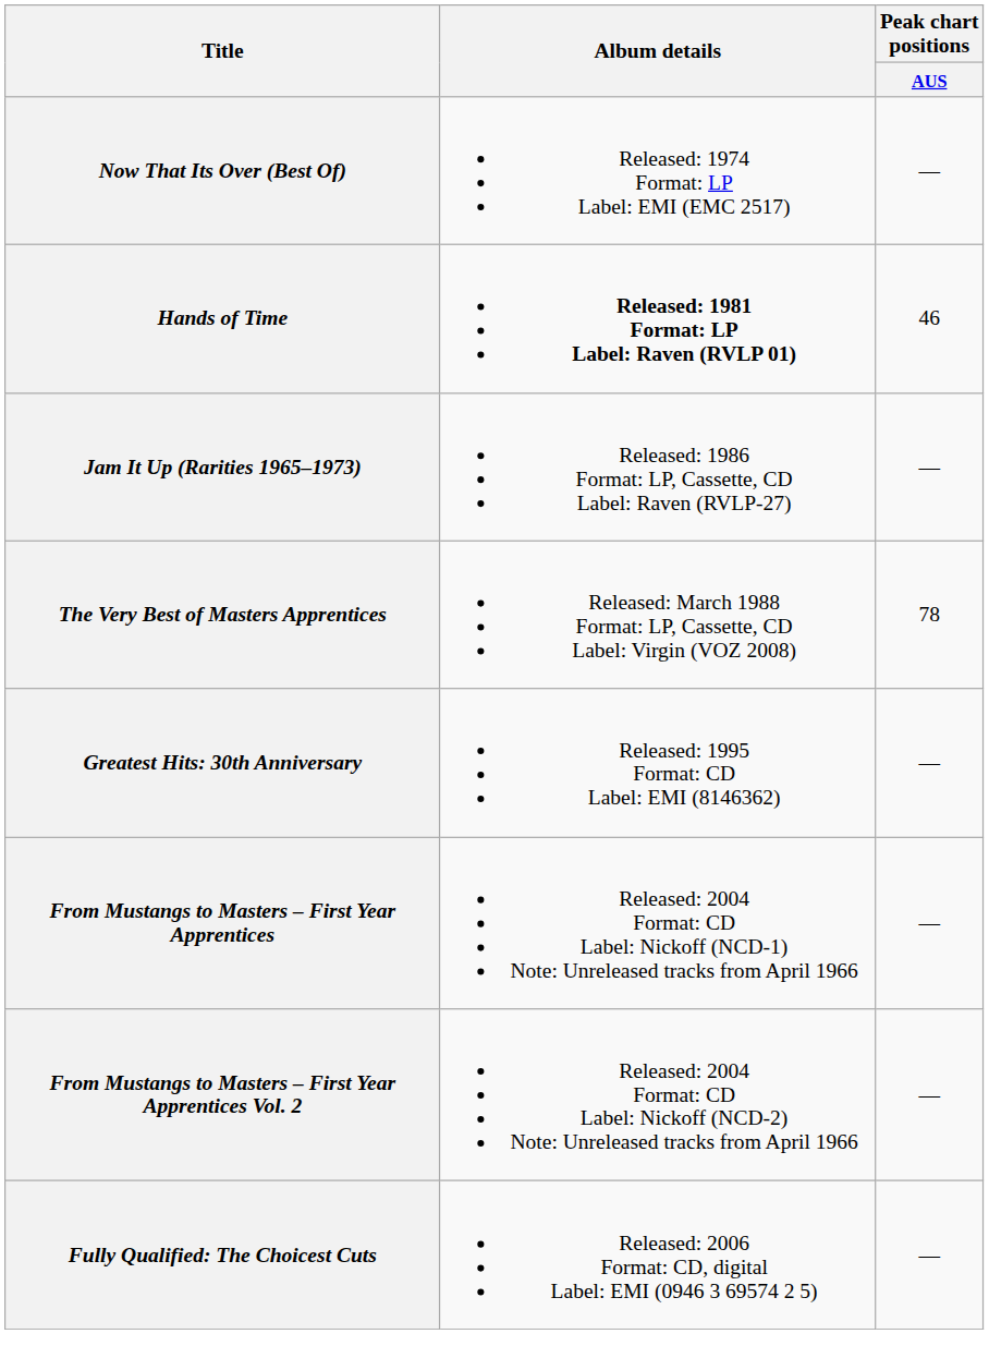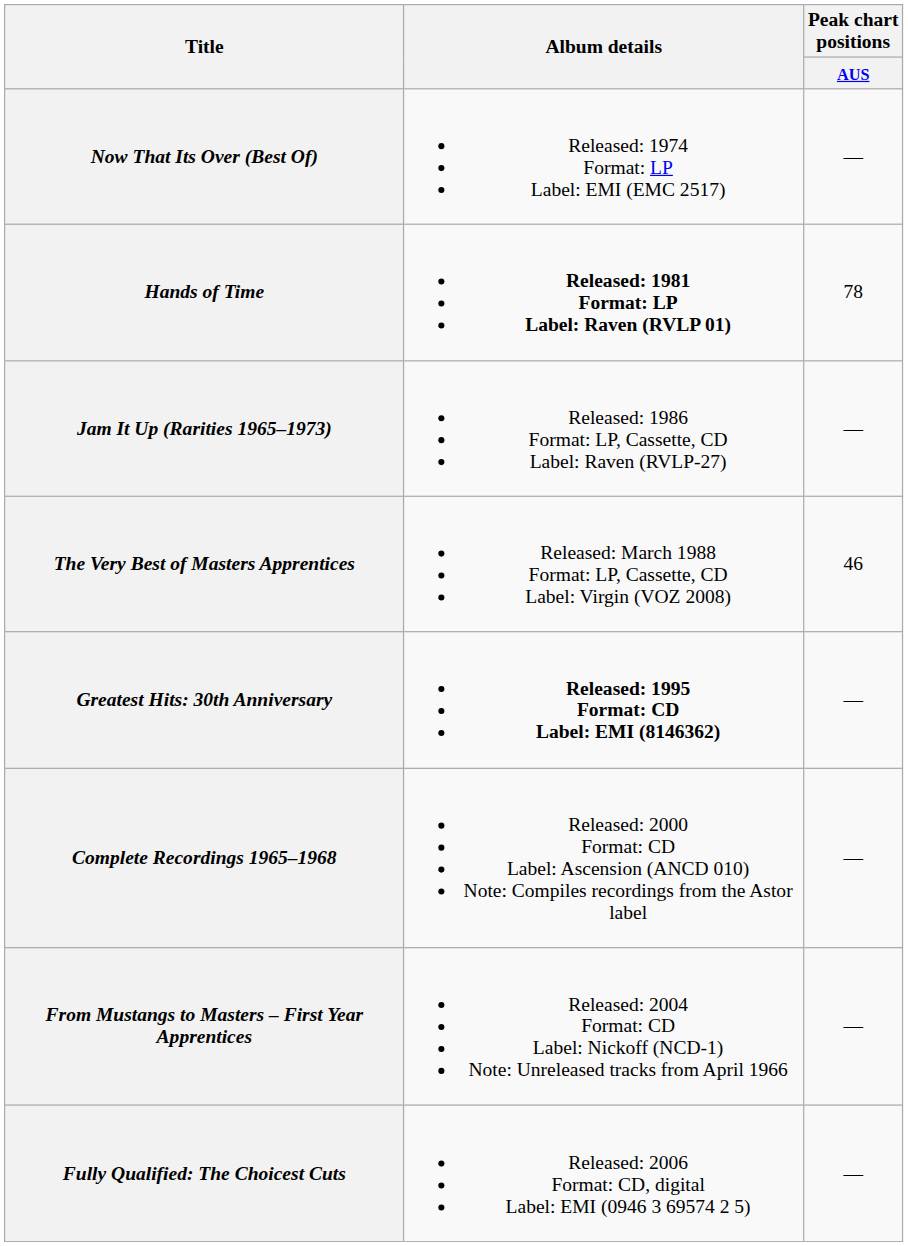Hands of Time | Peak chart positions / AUS: 46 -> 78
The Very Best of Masters Apprentices | Peak chart positions / AUS: 78 -> 46
Greatest Hits: 30th Anniversary | Album details: normal -> bold
+ row: Complete Recordings 1965–1968 | Released: 2000 Format: CD Label: Ascension (ANCD 010) Note: Compiles recordings from the Astor label | —
- row: From Mustangs to Masters – First Year Apprentices Vol. 2 | Released: 2004 Format: CD Label: Nickoff (NCD-2) Note: Unreleased tracks from April 1966 | —
